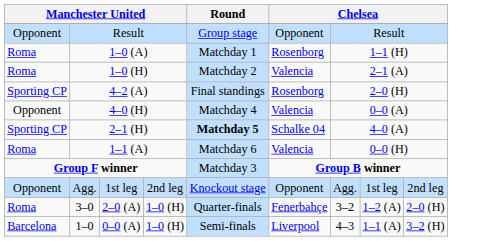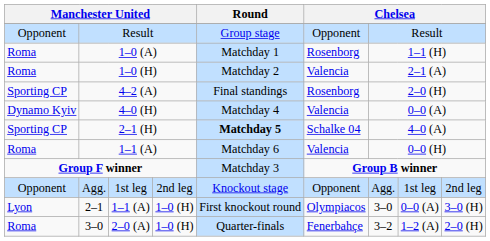4–0 (H) | column 1: Opponent -> Dynamo Kyiv
+ row: Lyon | 2–1 | 1–1 (A) | 1–0 (H) | First knockout round | Olympiacos | 3–0 | 0–0 (A) | 3–0 (H)
- row: Barcelona | 1–0 | 0–0 (A) | 1–0 (H) | Semi-finals | Liverpool | 4–3 | 1–1 (A) | 3–2 (H)
